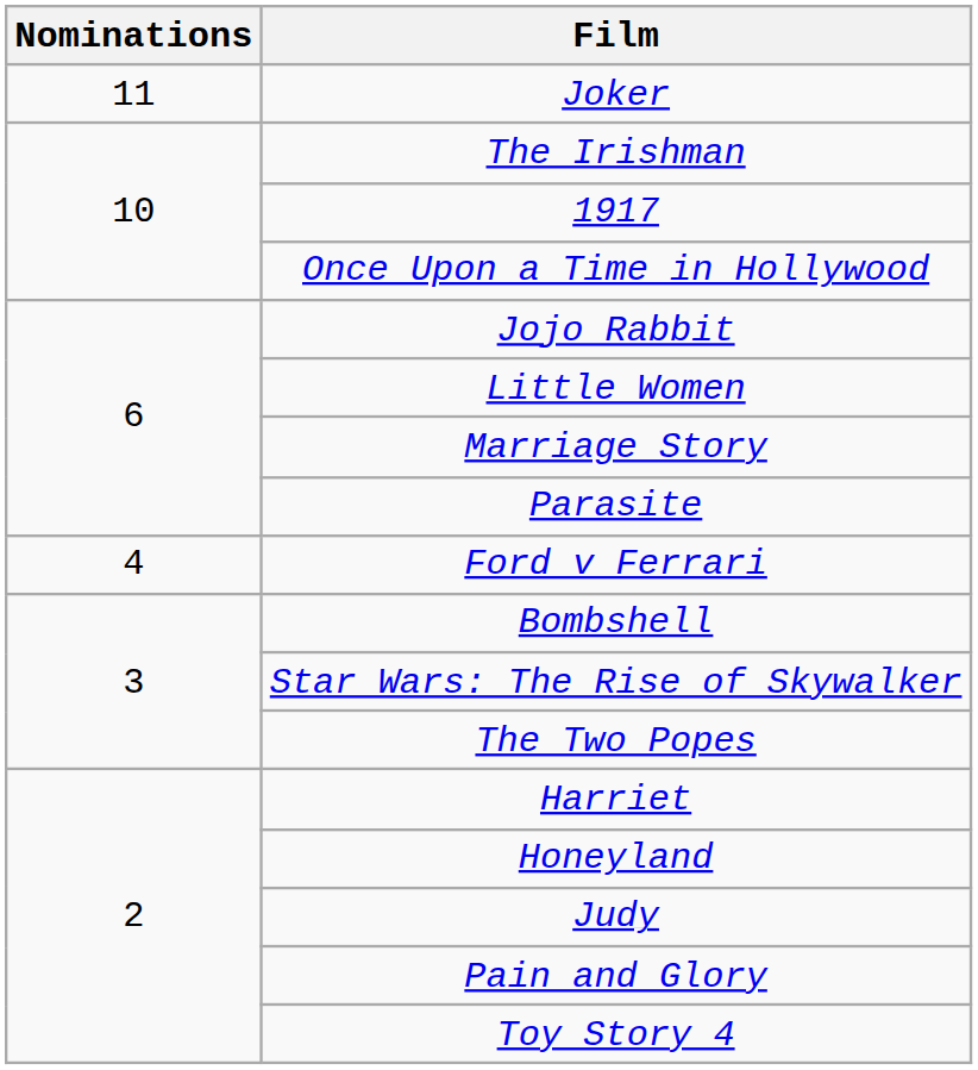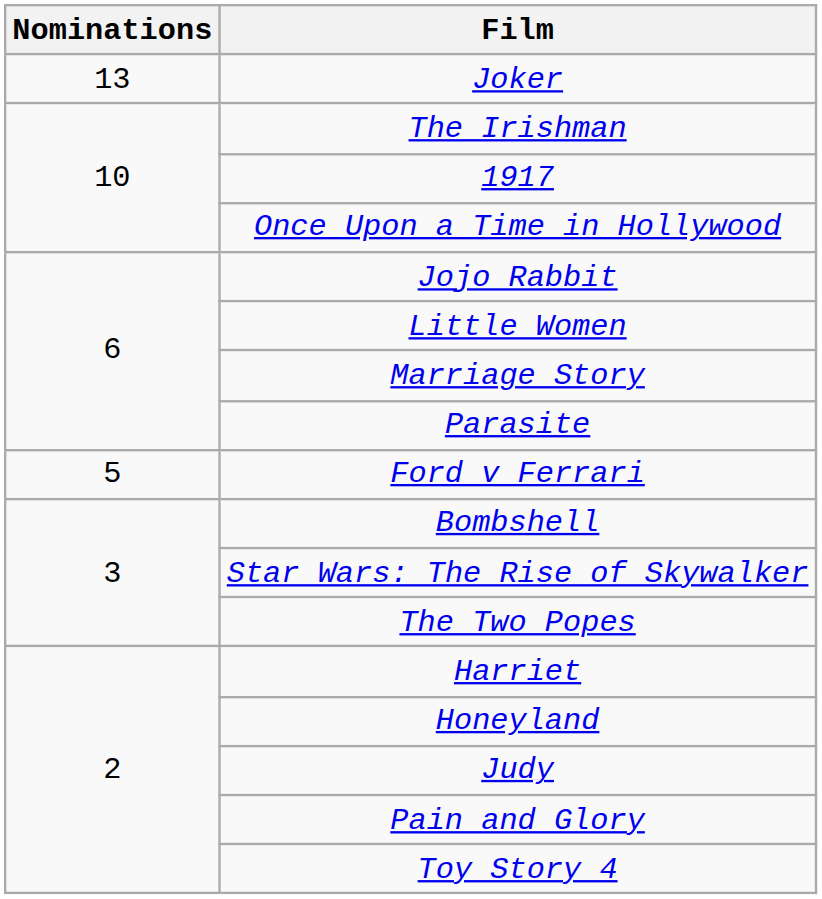Joker | Nominations: 11 -> 13
Ford v Ferrari | Nominations: 4 -> 5
